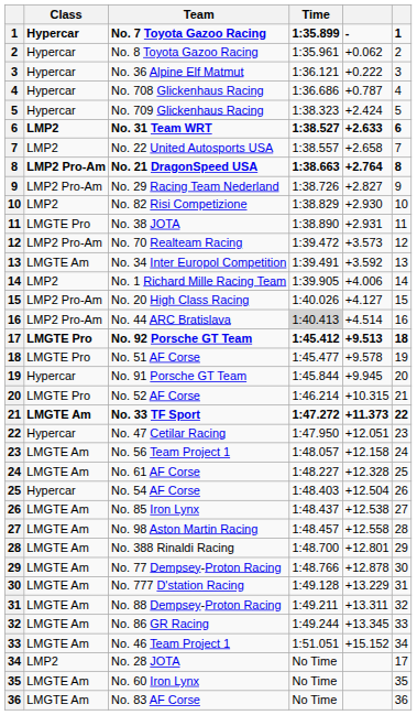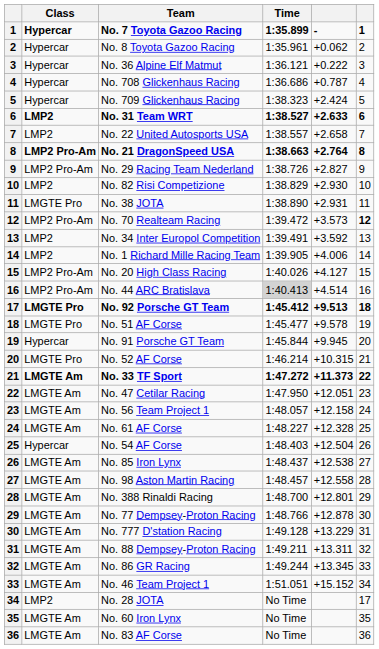No. 70 Realteam Racing | column 6: normal -> bold
No. 34 Inter Europol Competition | Class: LMGTE Am -> LMP2
No. 47 Cetilar Racing | Class: Hypercar -> LMGTE Am
